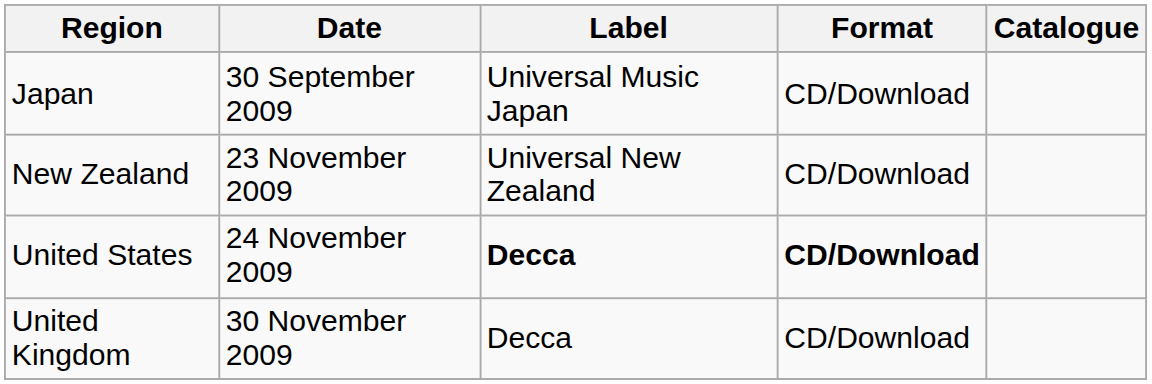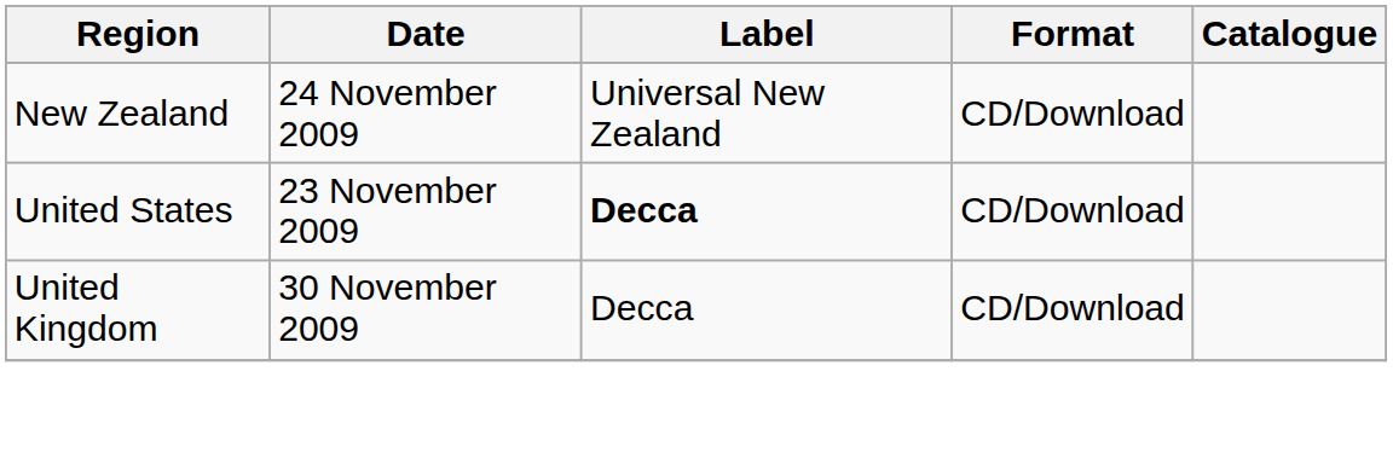- row: Japan | 30 September 2009 | Universal Music Japan | CD/Download
New Zealand | Date: 23 November 2009 -> 24 November 2009
United States | Date: 24 November 2009 -> 23 November 2009
United States | Format: bold -> normal
